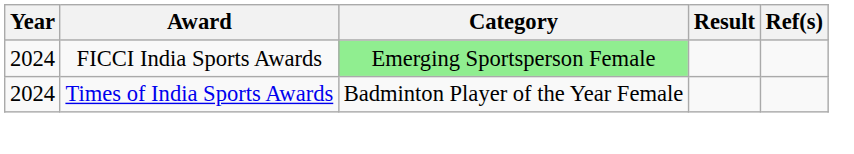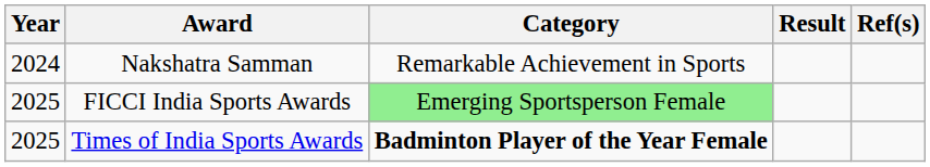+ row: 2024 | Nakshatra Samman | Remarkable Achievement in Sports
FICCI India Sports Awards | Year: 2024 -> 2025
Times of India Sports Awards | Year: 2024 -> 2025
Times of India Sports Awards | Category: normal -> bold
